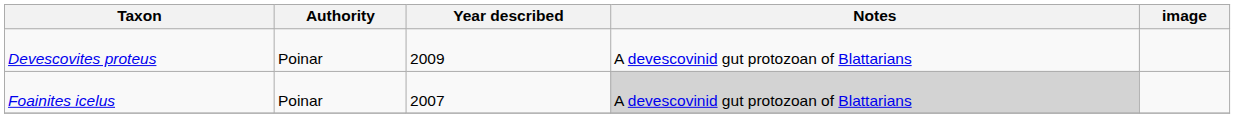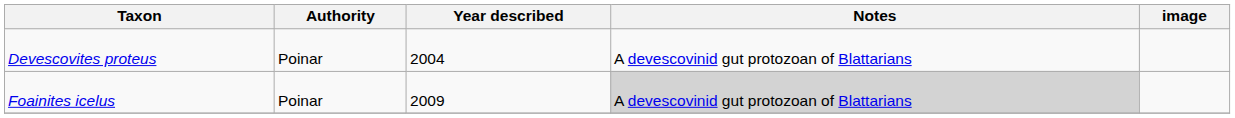Devescovites proteus | Year described: 2009 -> 2004
Foainites icelus | Year described: 2007 -> 2009
